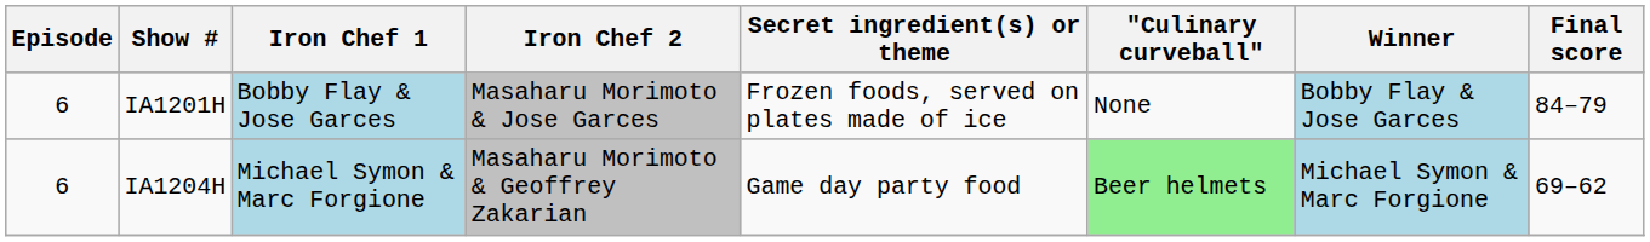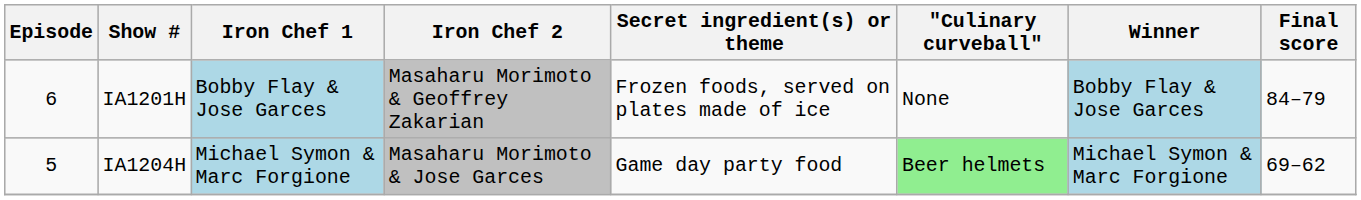IA1201H | Iron Chef 2: Masaharu Morimoto & Jose Garces -> Masaharu Morimoto & Geoffrey Zakarian
IA1204H | Episode: 6 -> 5
IA1204H | Iron Chef 2: Masaharu Morimoto & Geoffrey Zakarian -> Masaharu Morimoto & Jose Garces
